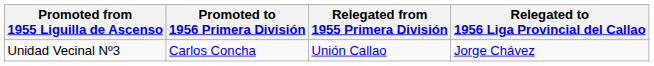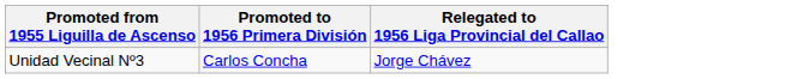- column: Relegated from 1955 Primera División | Unión Callao
